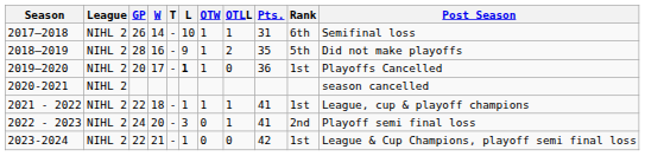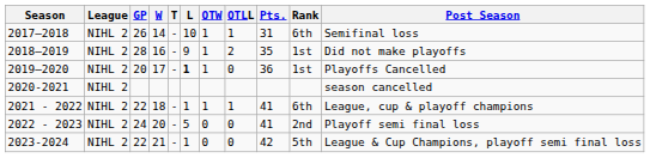2018–2019 | Rank: 5th -> 1st
2021 - 2022 | Rank: 1st -> 6th
2022 - 2023 | L: 3 -> 5
2022 - 2023 | OTLL: 1 -> 0
2023-2024 | Rank: 1st -> 5th
